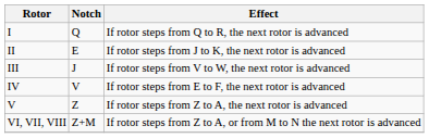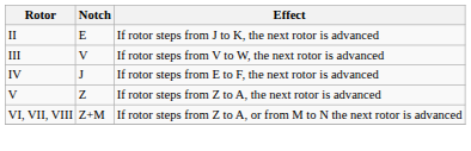- row: I | Q | If rotor steps from Q to R, the next rotor is advanced
III | Notch: J -> V
IV | Notch: V -> J
